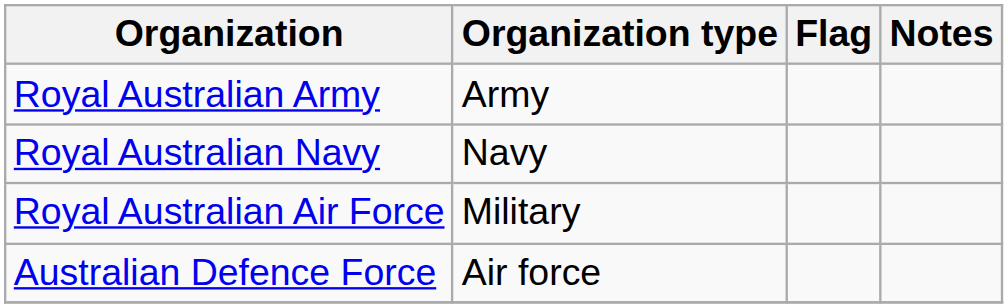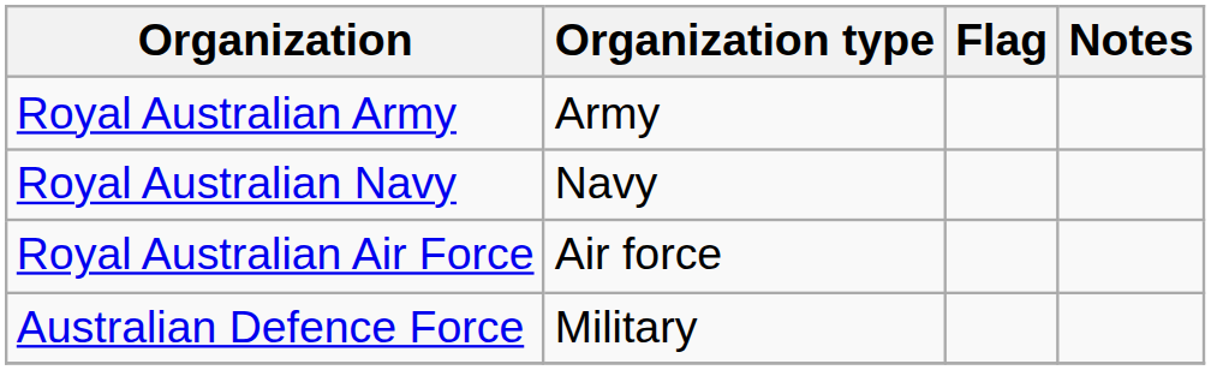Royal Australian Air Force | Organization type: Military -> Air force
Australian Defence Force | Organization type: Air force -> Military
